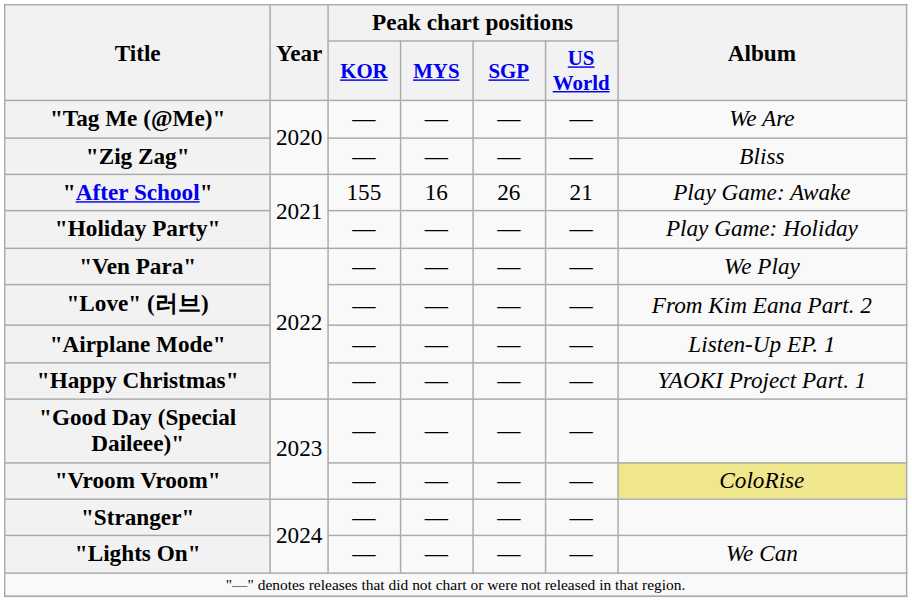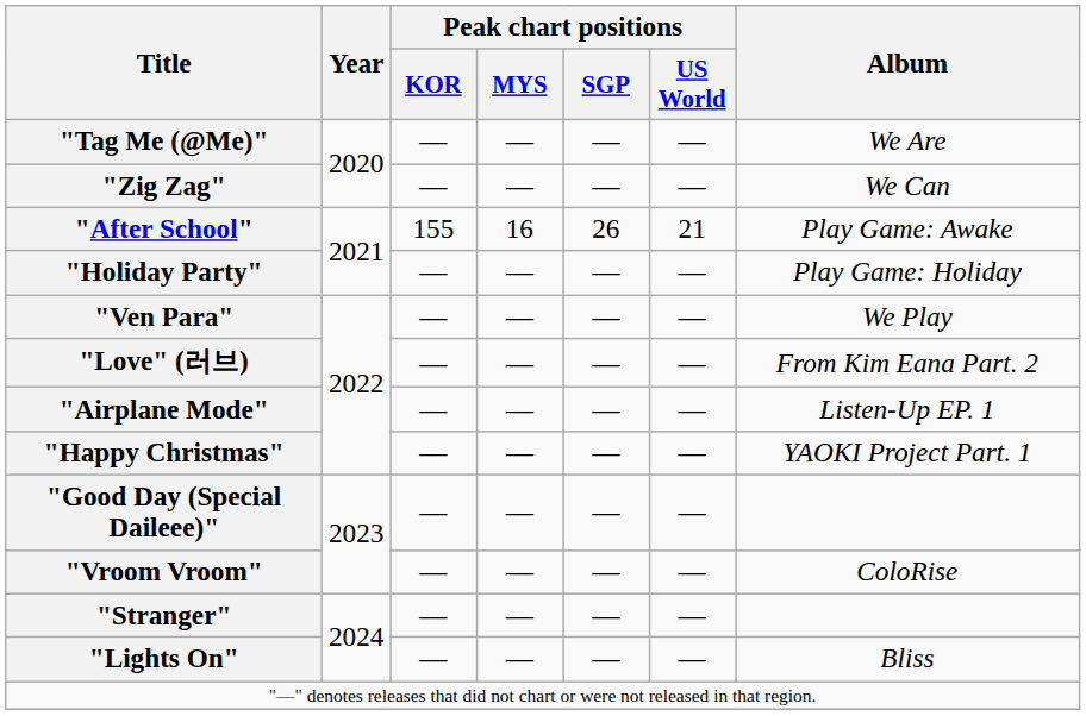"Zig Zag" | Album: Bliss -> We Can
"Vroom Vroom" | Album: khaki background -> no background
"Lights On" | Album: We Can -> Bliss
